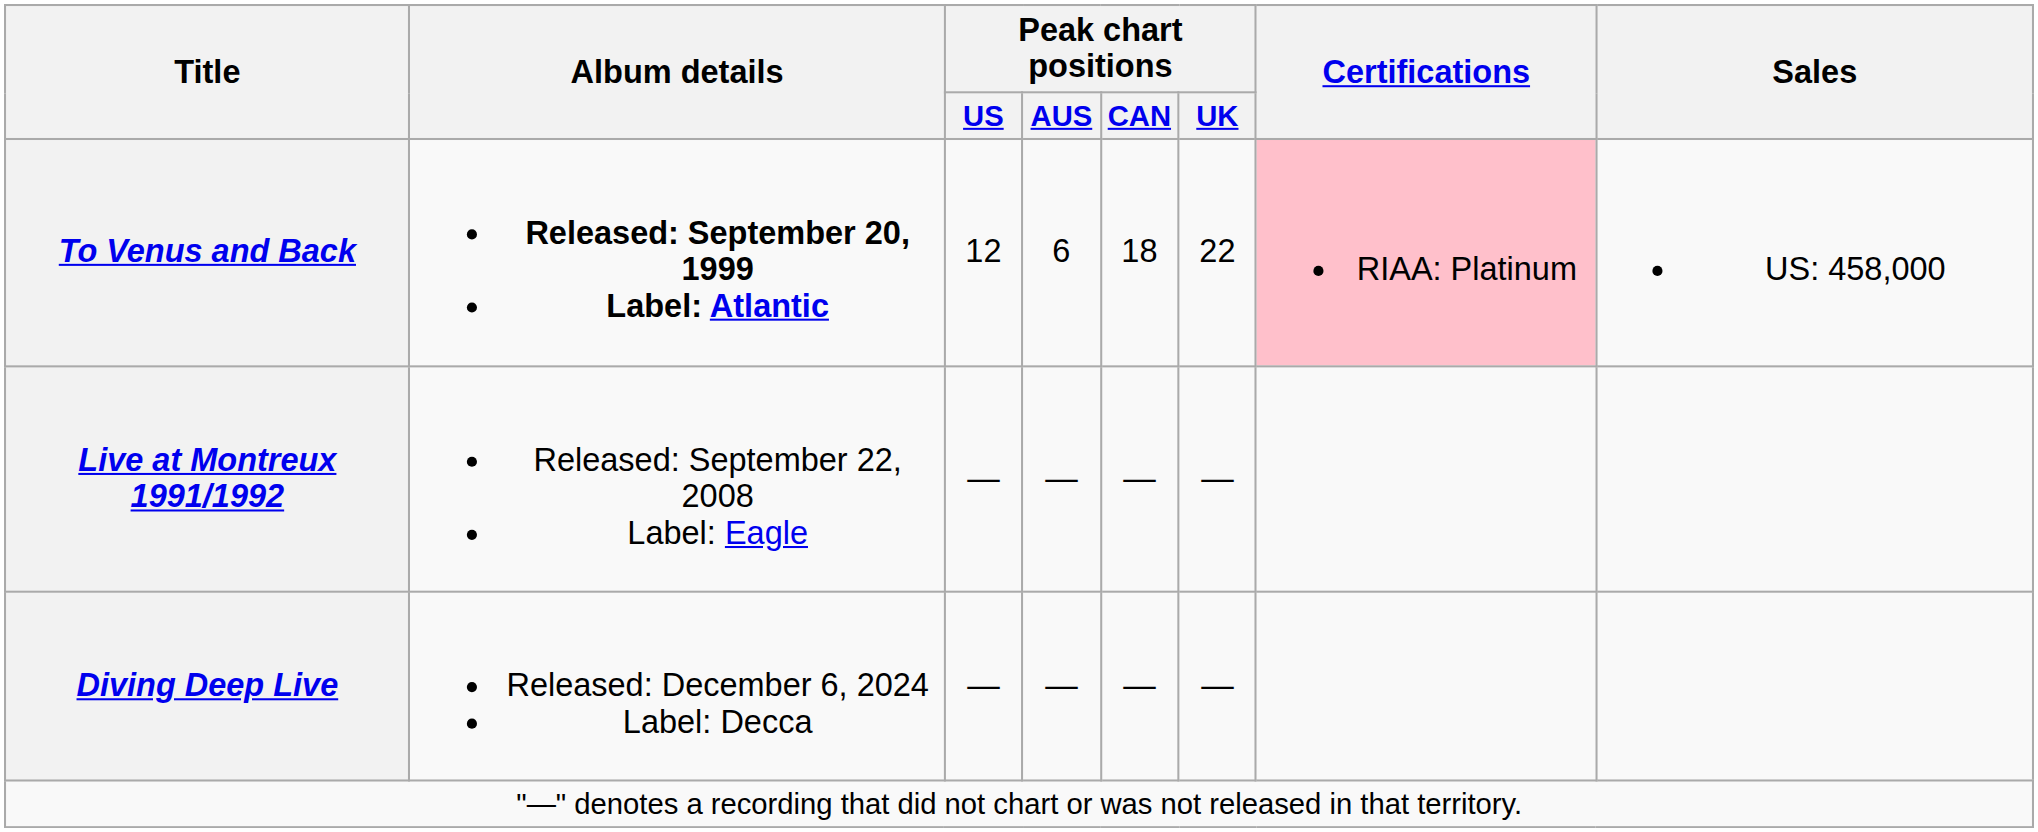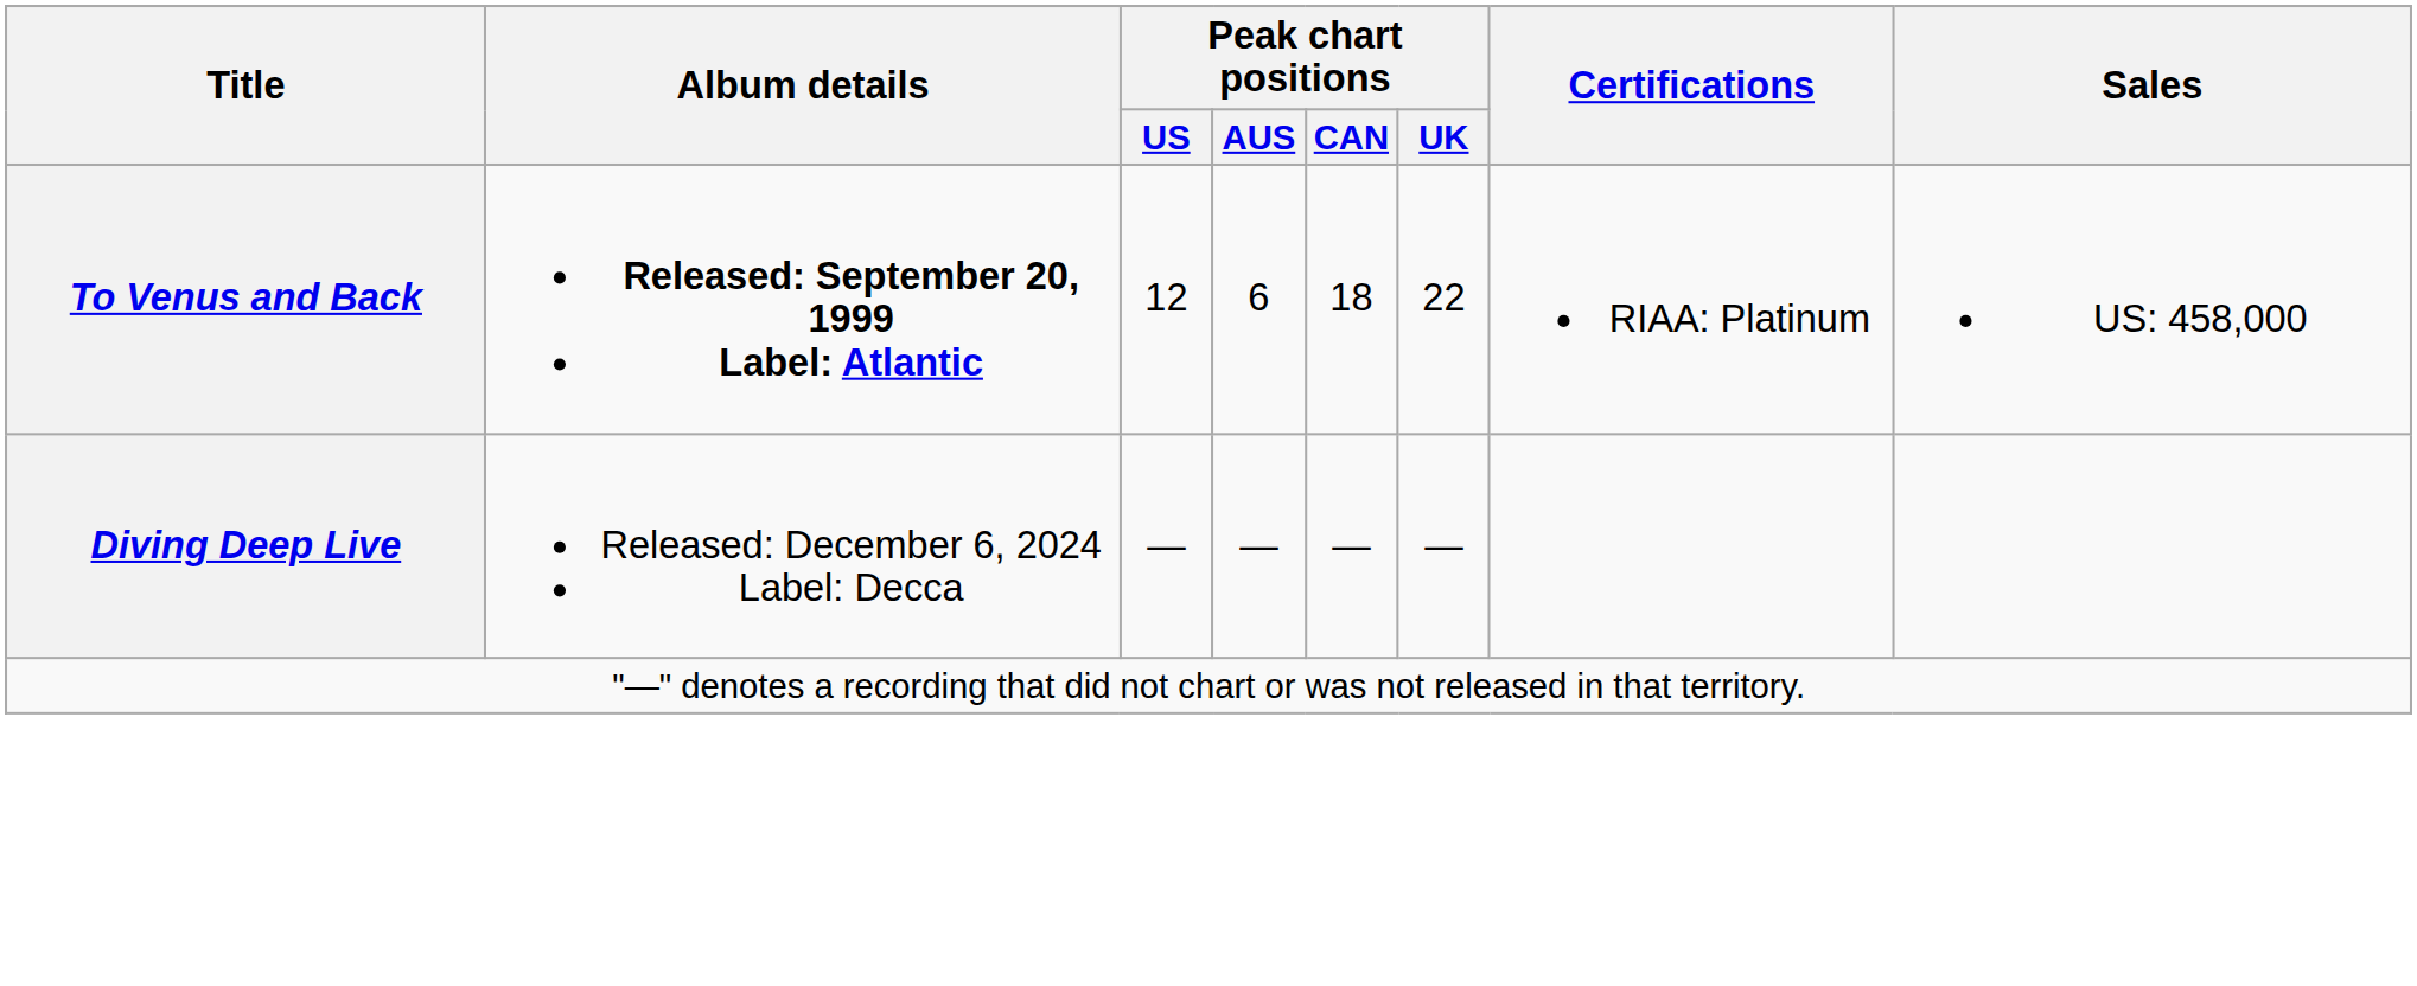To Venus and Back | Certifications: pink background -> no background
- row: Live at Montreux 1991/1992 | Released: September 22, 2008 Label: Eagle | — | — | — | —
